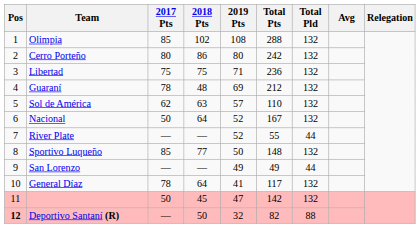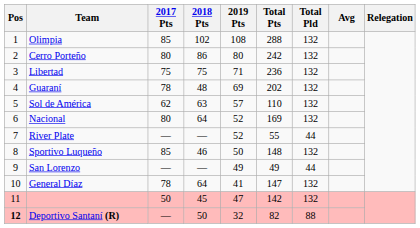Guaraní | Total Pts: 212 -> 202
Nacional | 2017 Pts: 50 -> 80
Nacional | Total Pts: 167 -> 169
Sportivo Luqueño | 2018 Pts: 77 -> 46
General Díaz | Total Pts: 117 -> 147
